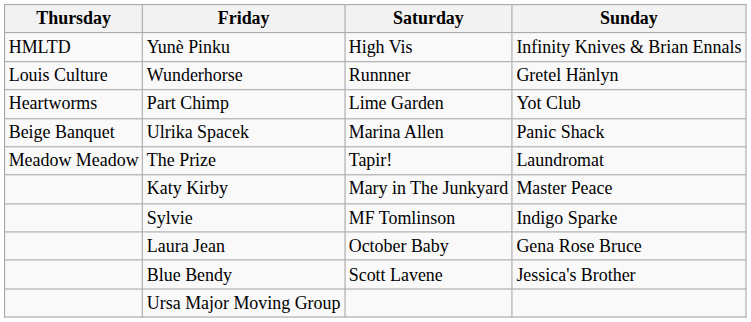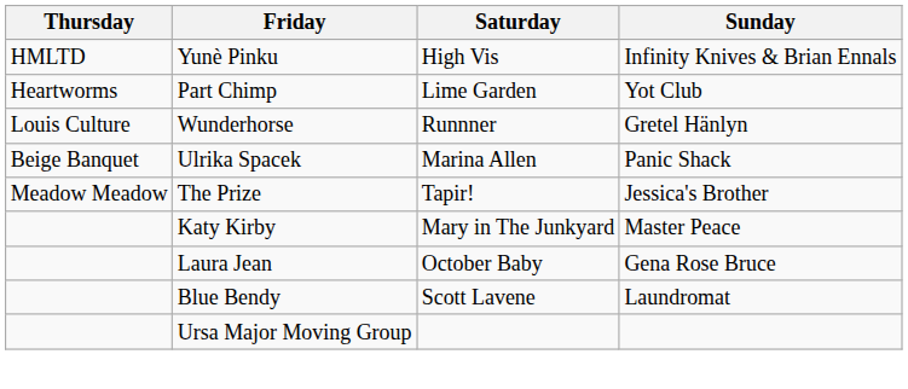rows swapped: Part Chimp <-> Wunderhorse
The Prize | Sunday: Laundromat -> Jessica's Brother
- row: Sylvie | MF Tomlinson | Indigo Sparke
Blue Bendy | Sunday: Jessica's Brother -> Laundromat
